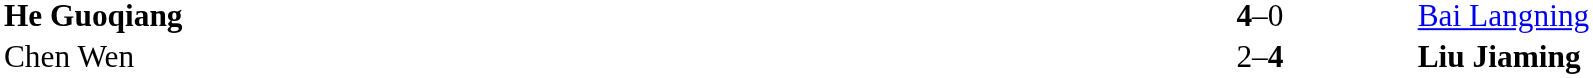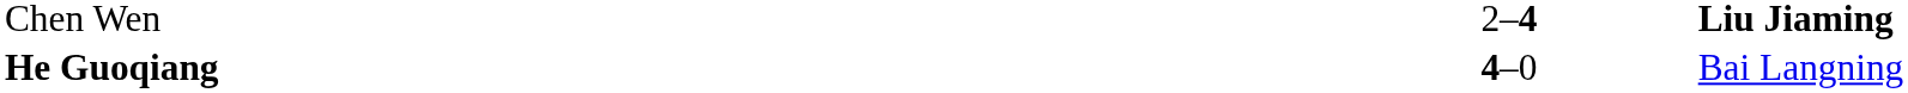rows swapped: Chen Wen <-> He Guoqiang
